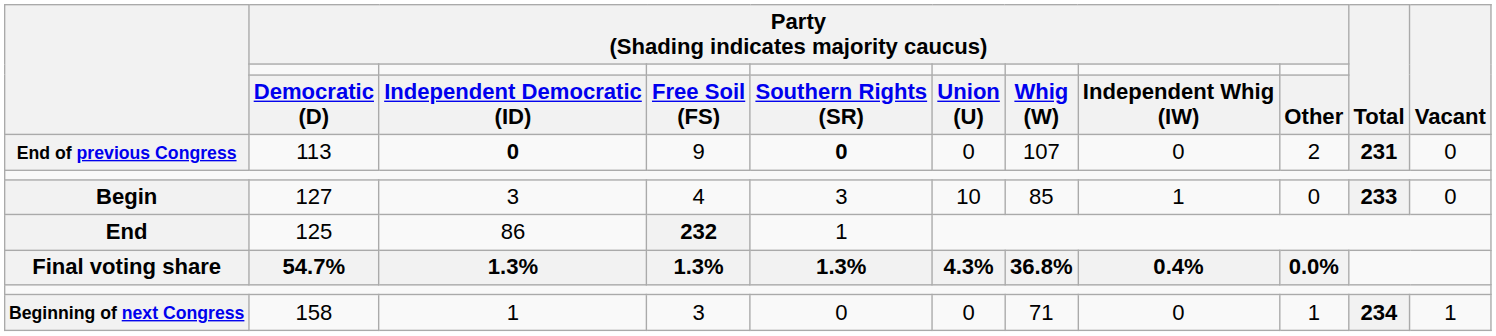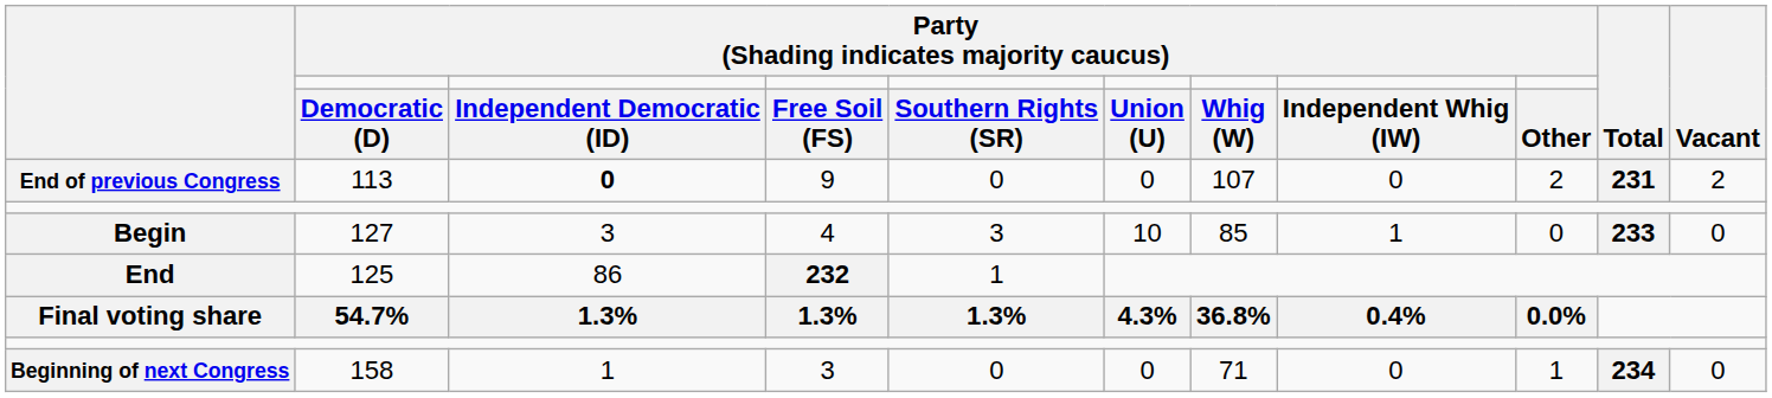End of previous Congress | column 5: bold -> normal
End of previous Congress | Vacant: 0 -> 2
Beginning of next Congress | Vacant: 1 -> 0
